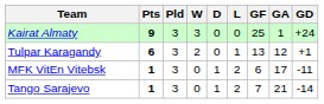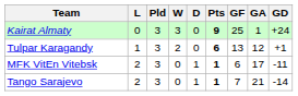columns swapped: Pts <-> L
